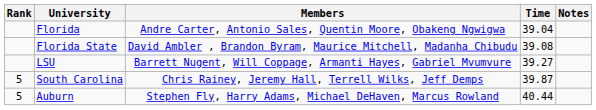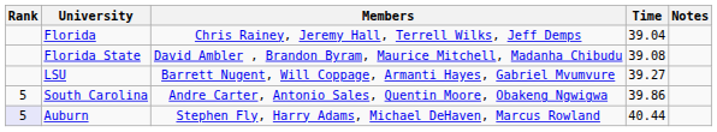Florida | Members: Andre Carter, Antonio Sales, Quentin Moore, Obakeng Ngwigwa -> Chris Rainey, Jeremy Hall, Terrell Wilks, Jeff Demps
South Carolina | Members: Chris Rainey, Jeremy Hall, Terrell Wilks, Jeff Demps -> Andre Carter, Antonio Sales, Quentin Moore, Obakeng Ngwigwa
South Carolina | Time: 39.87 -> 39.86
Auburn | Rank: no background -> lavender background
